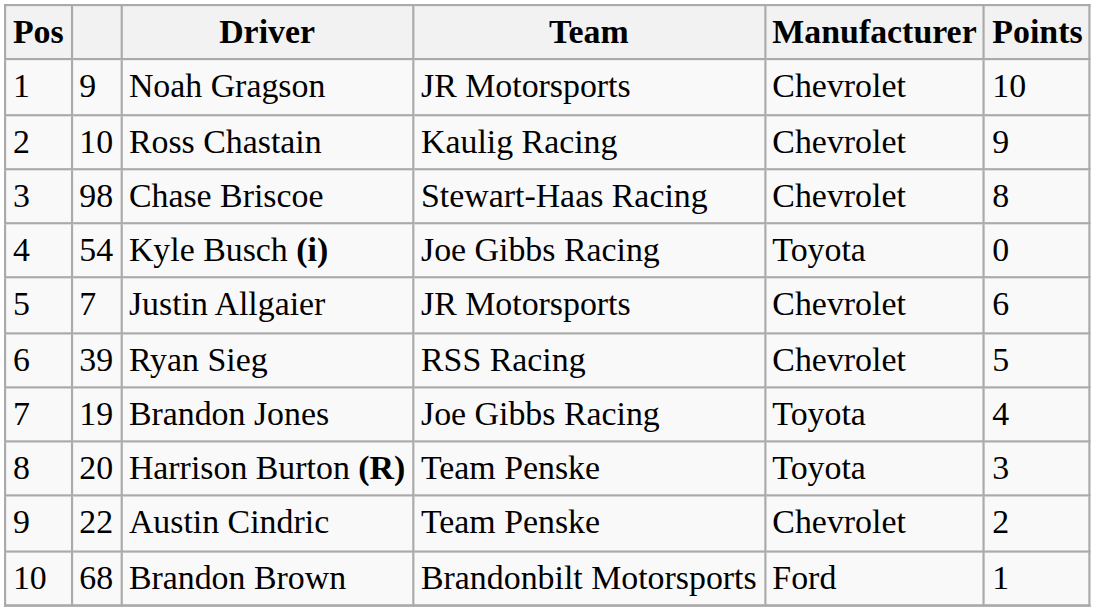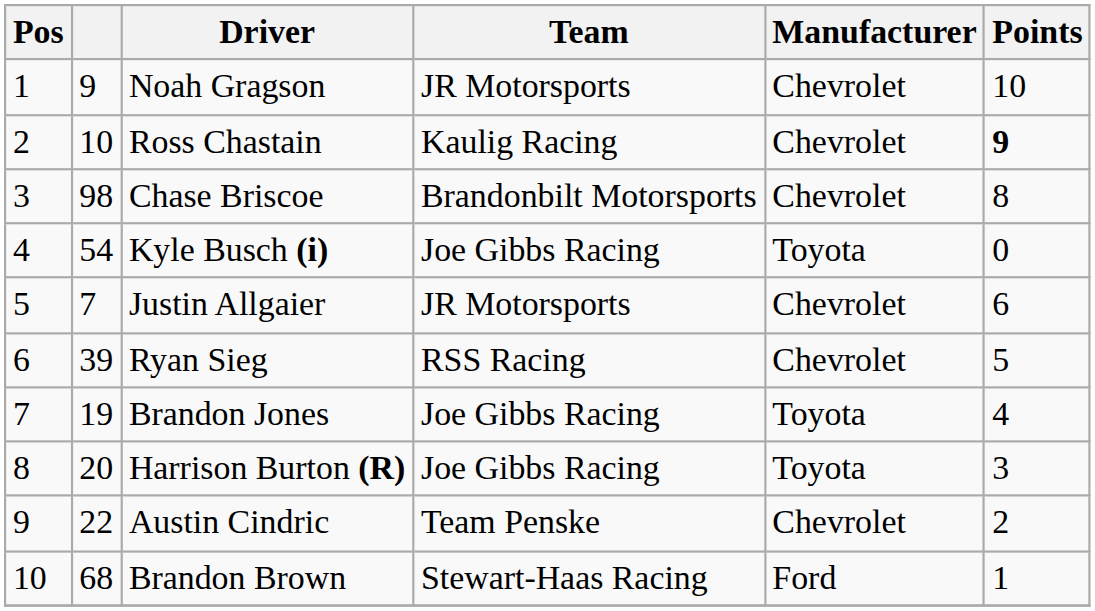Ross Chastain | Points: normal -> bold
Chase Briscoe | Team: Stewart-Haas Racing -> Brandonbilt Motorsports
Harrison Burton (R) | Team: Team Penske -> Joe Gibbs Racing
Brandon Brown | Team: Brandonbilt Motorsports -> Stewart-Haas Racing
